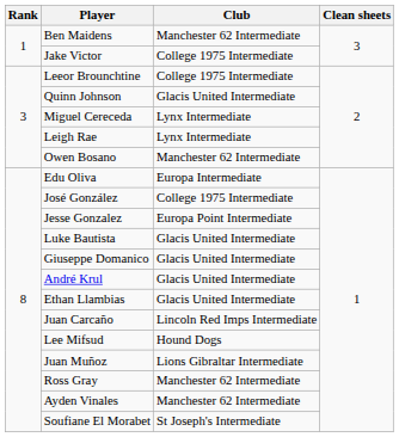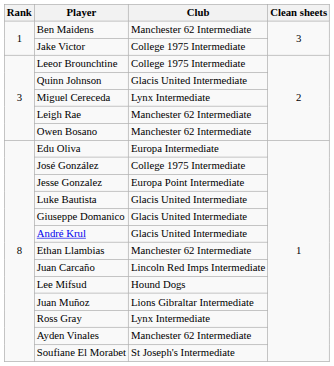Leigh Rae | Club: Lynx Intermediate -> Manchester 62 Intermediate
Ethan Llambias | Club: Glacis United Intermediate -> Manchester 62 Intermediate
Ross Gray | Club: Manchester 62 Intermediate -> Lynx Intermediate
